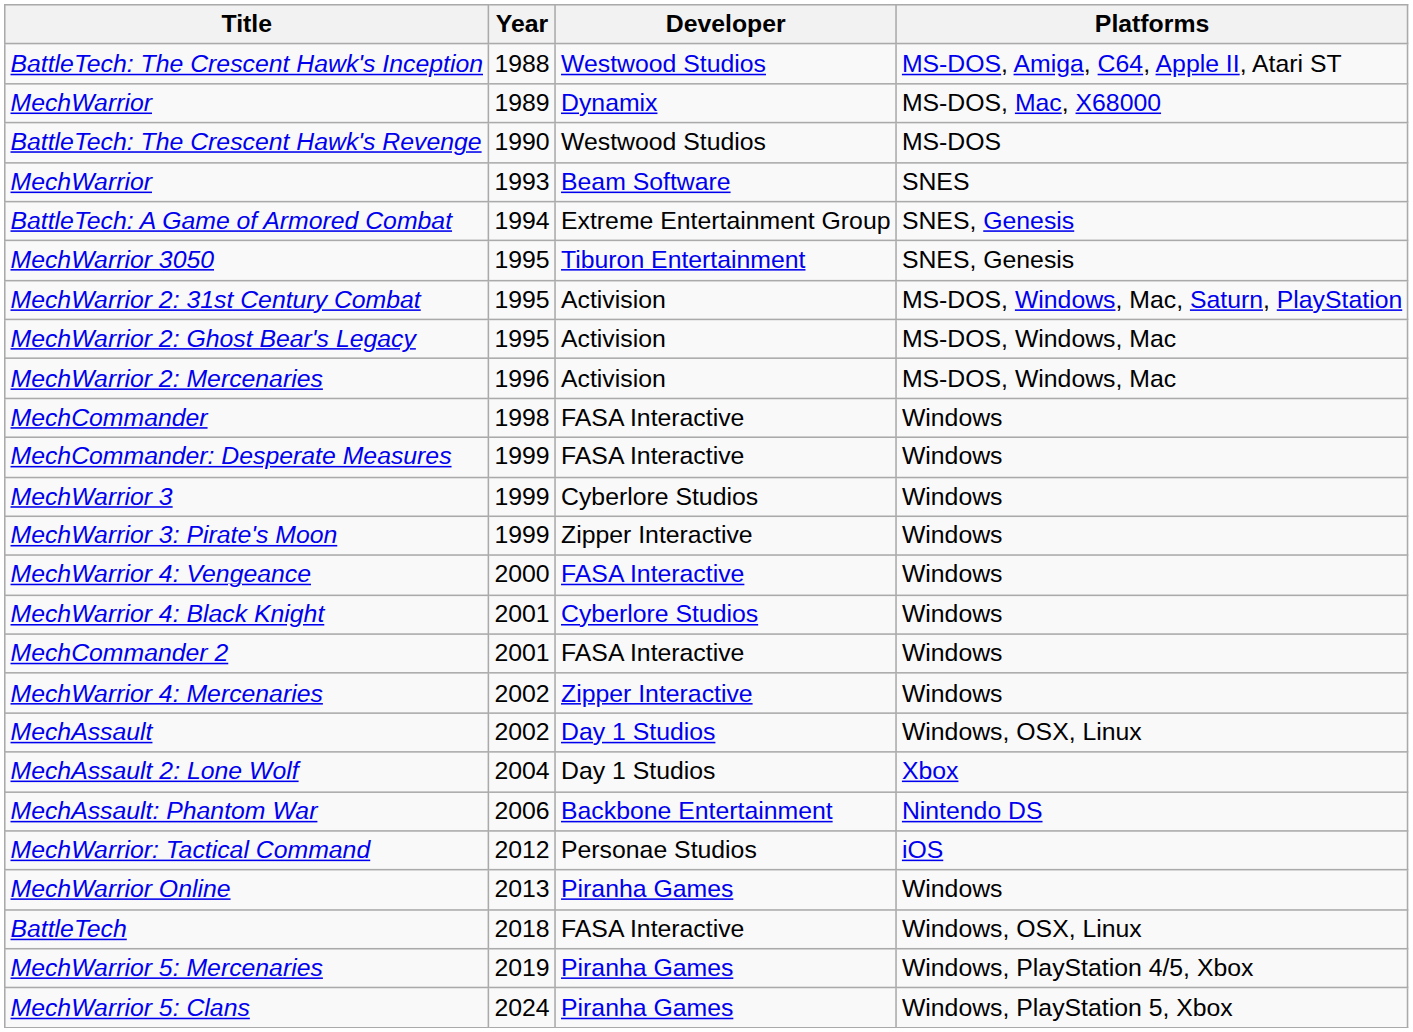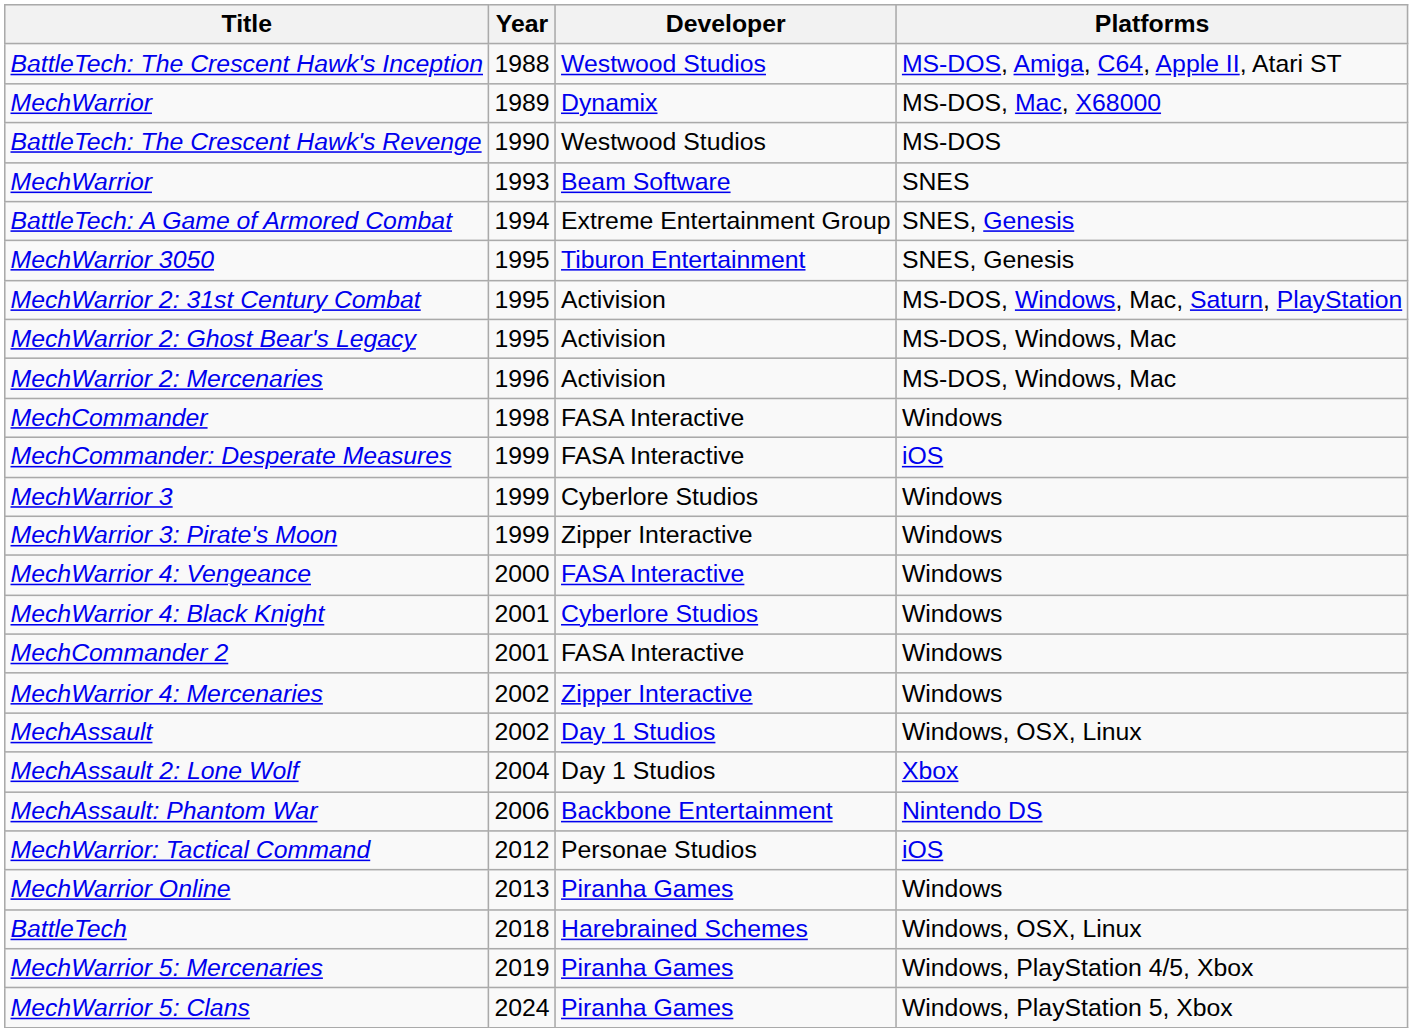MechCommander: Desperate Measures | Platforms: Windows -> iOS
BattleTech | Developer: FASA Interactive -> Harebrained Schemes
